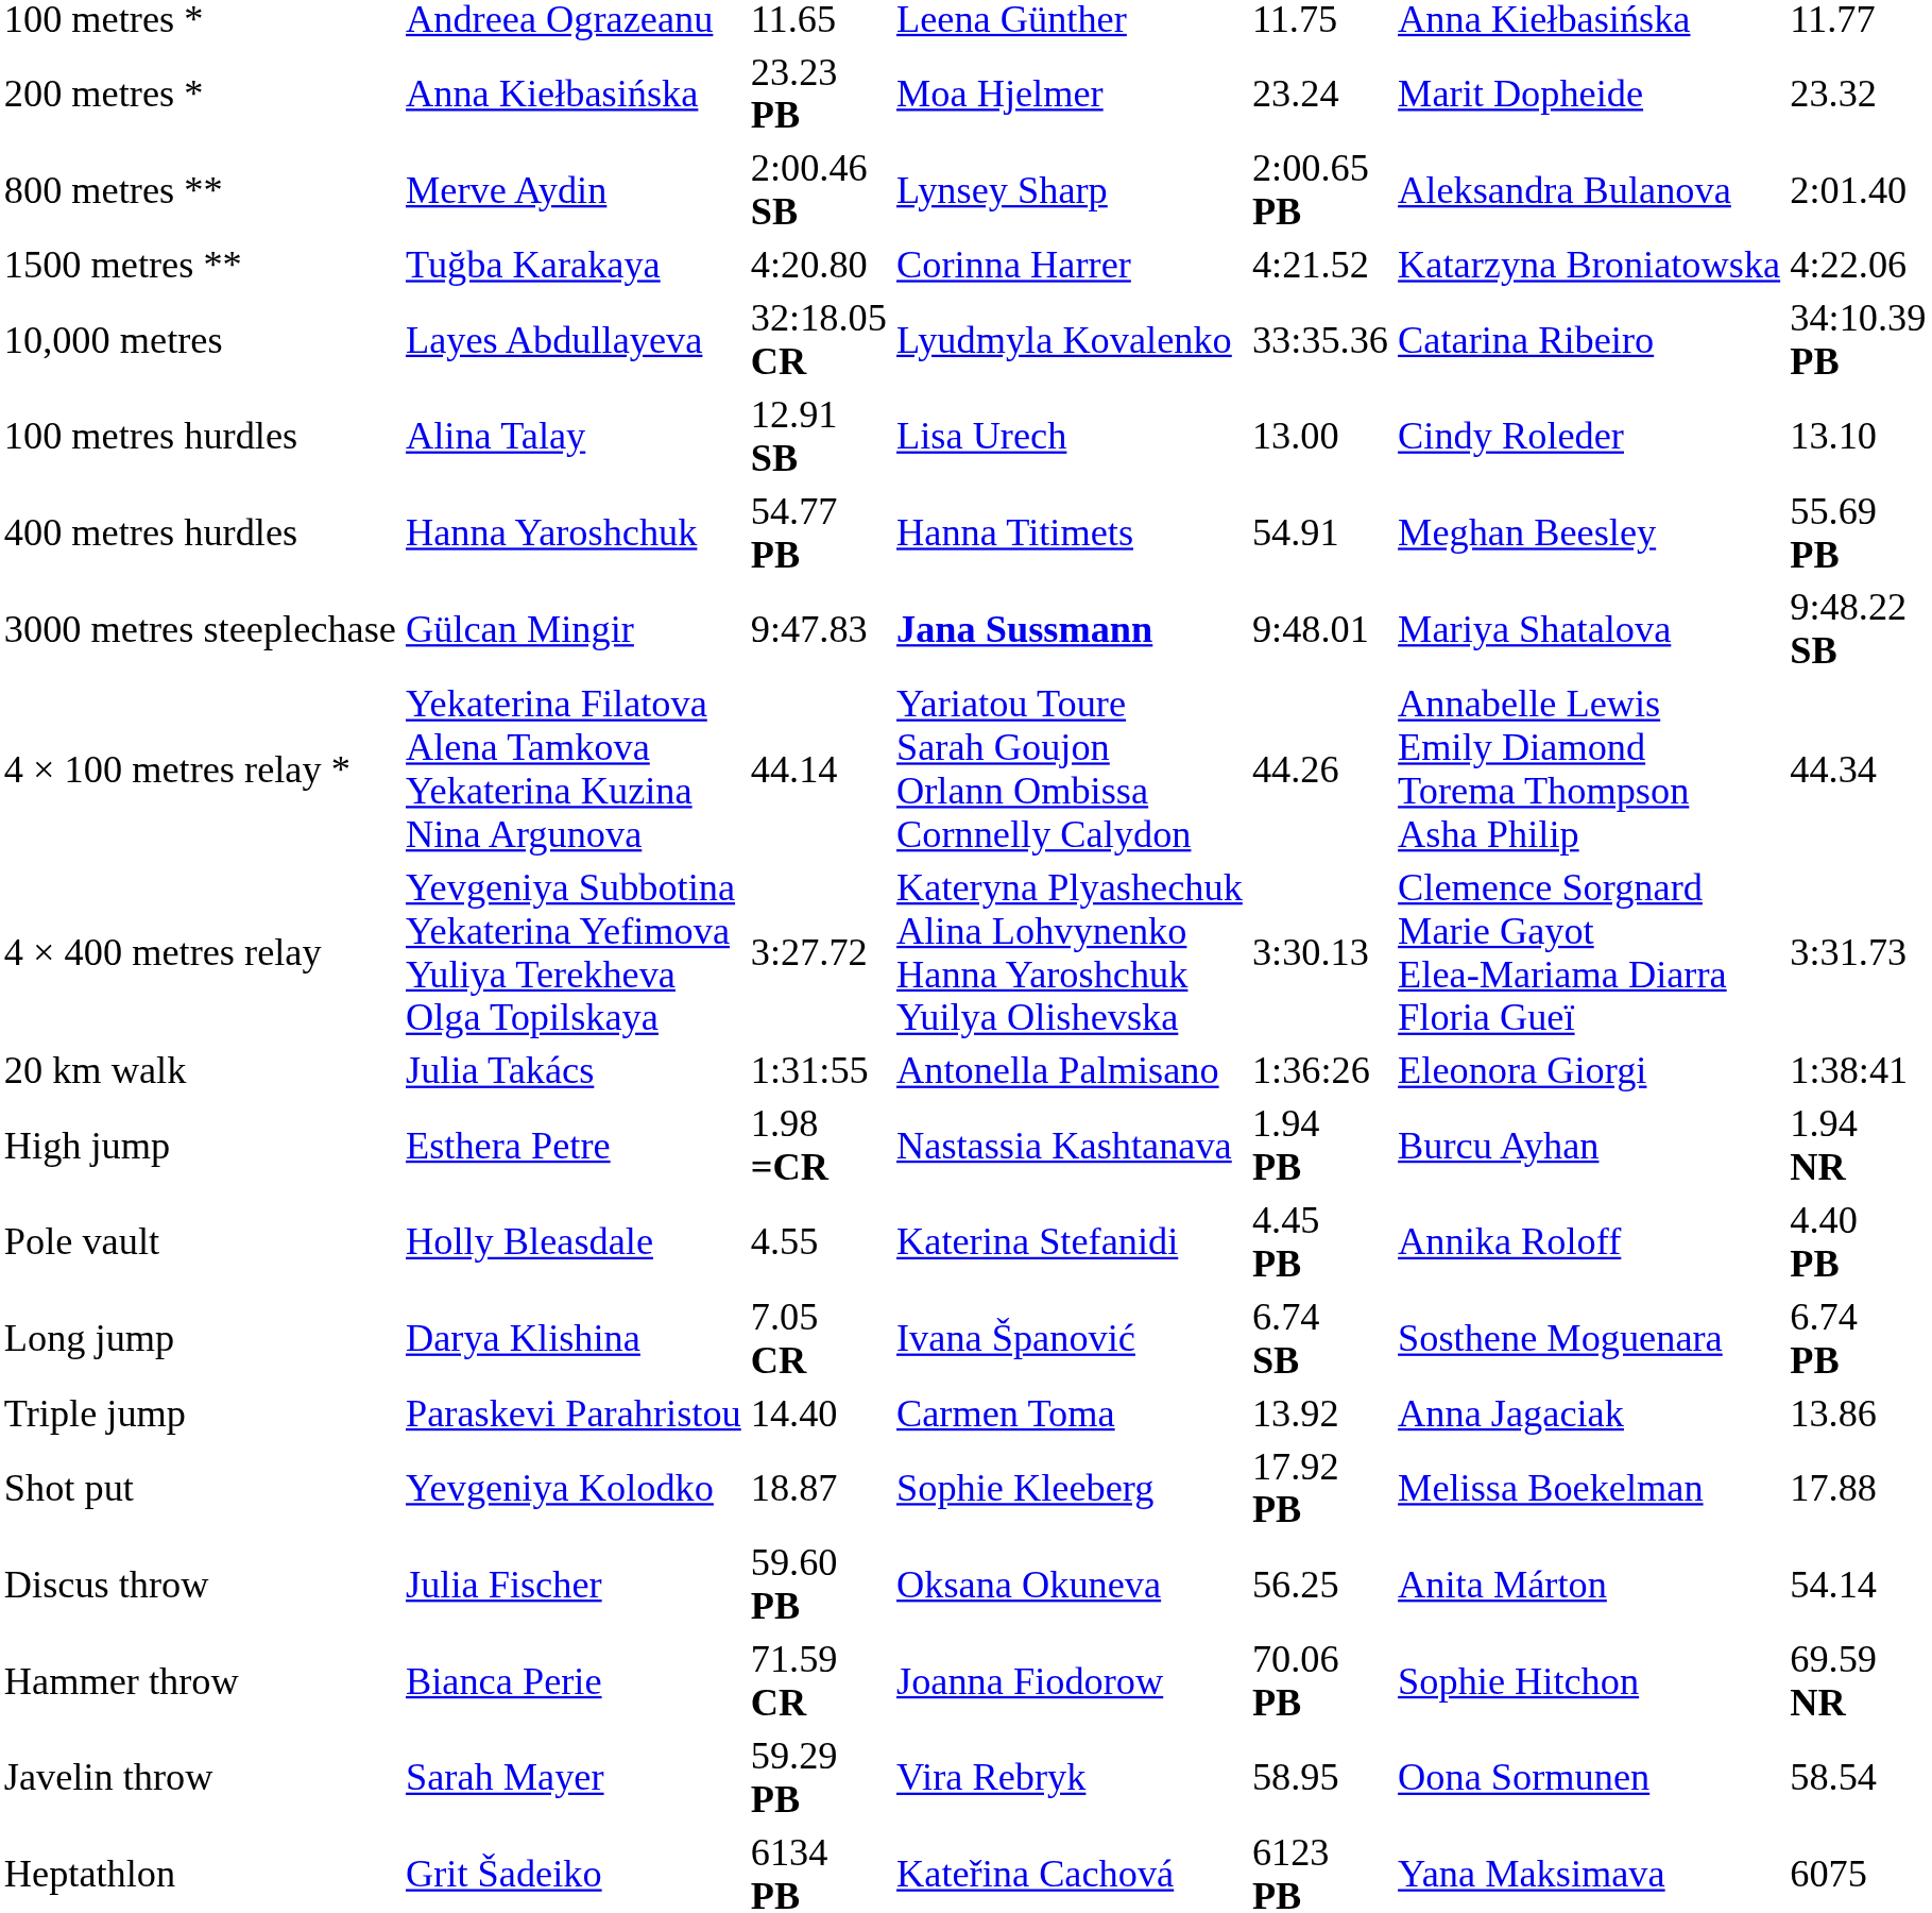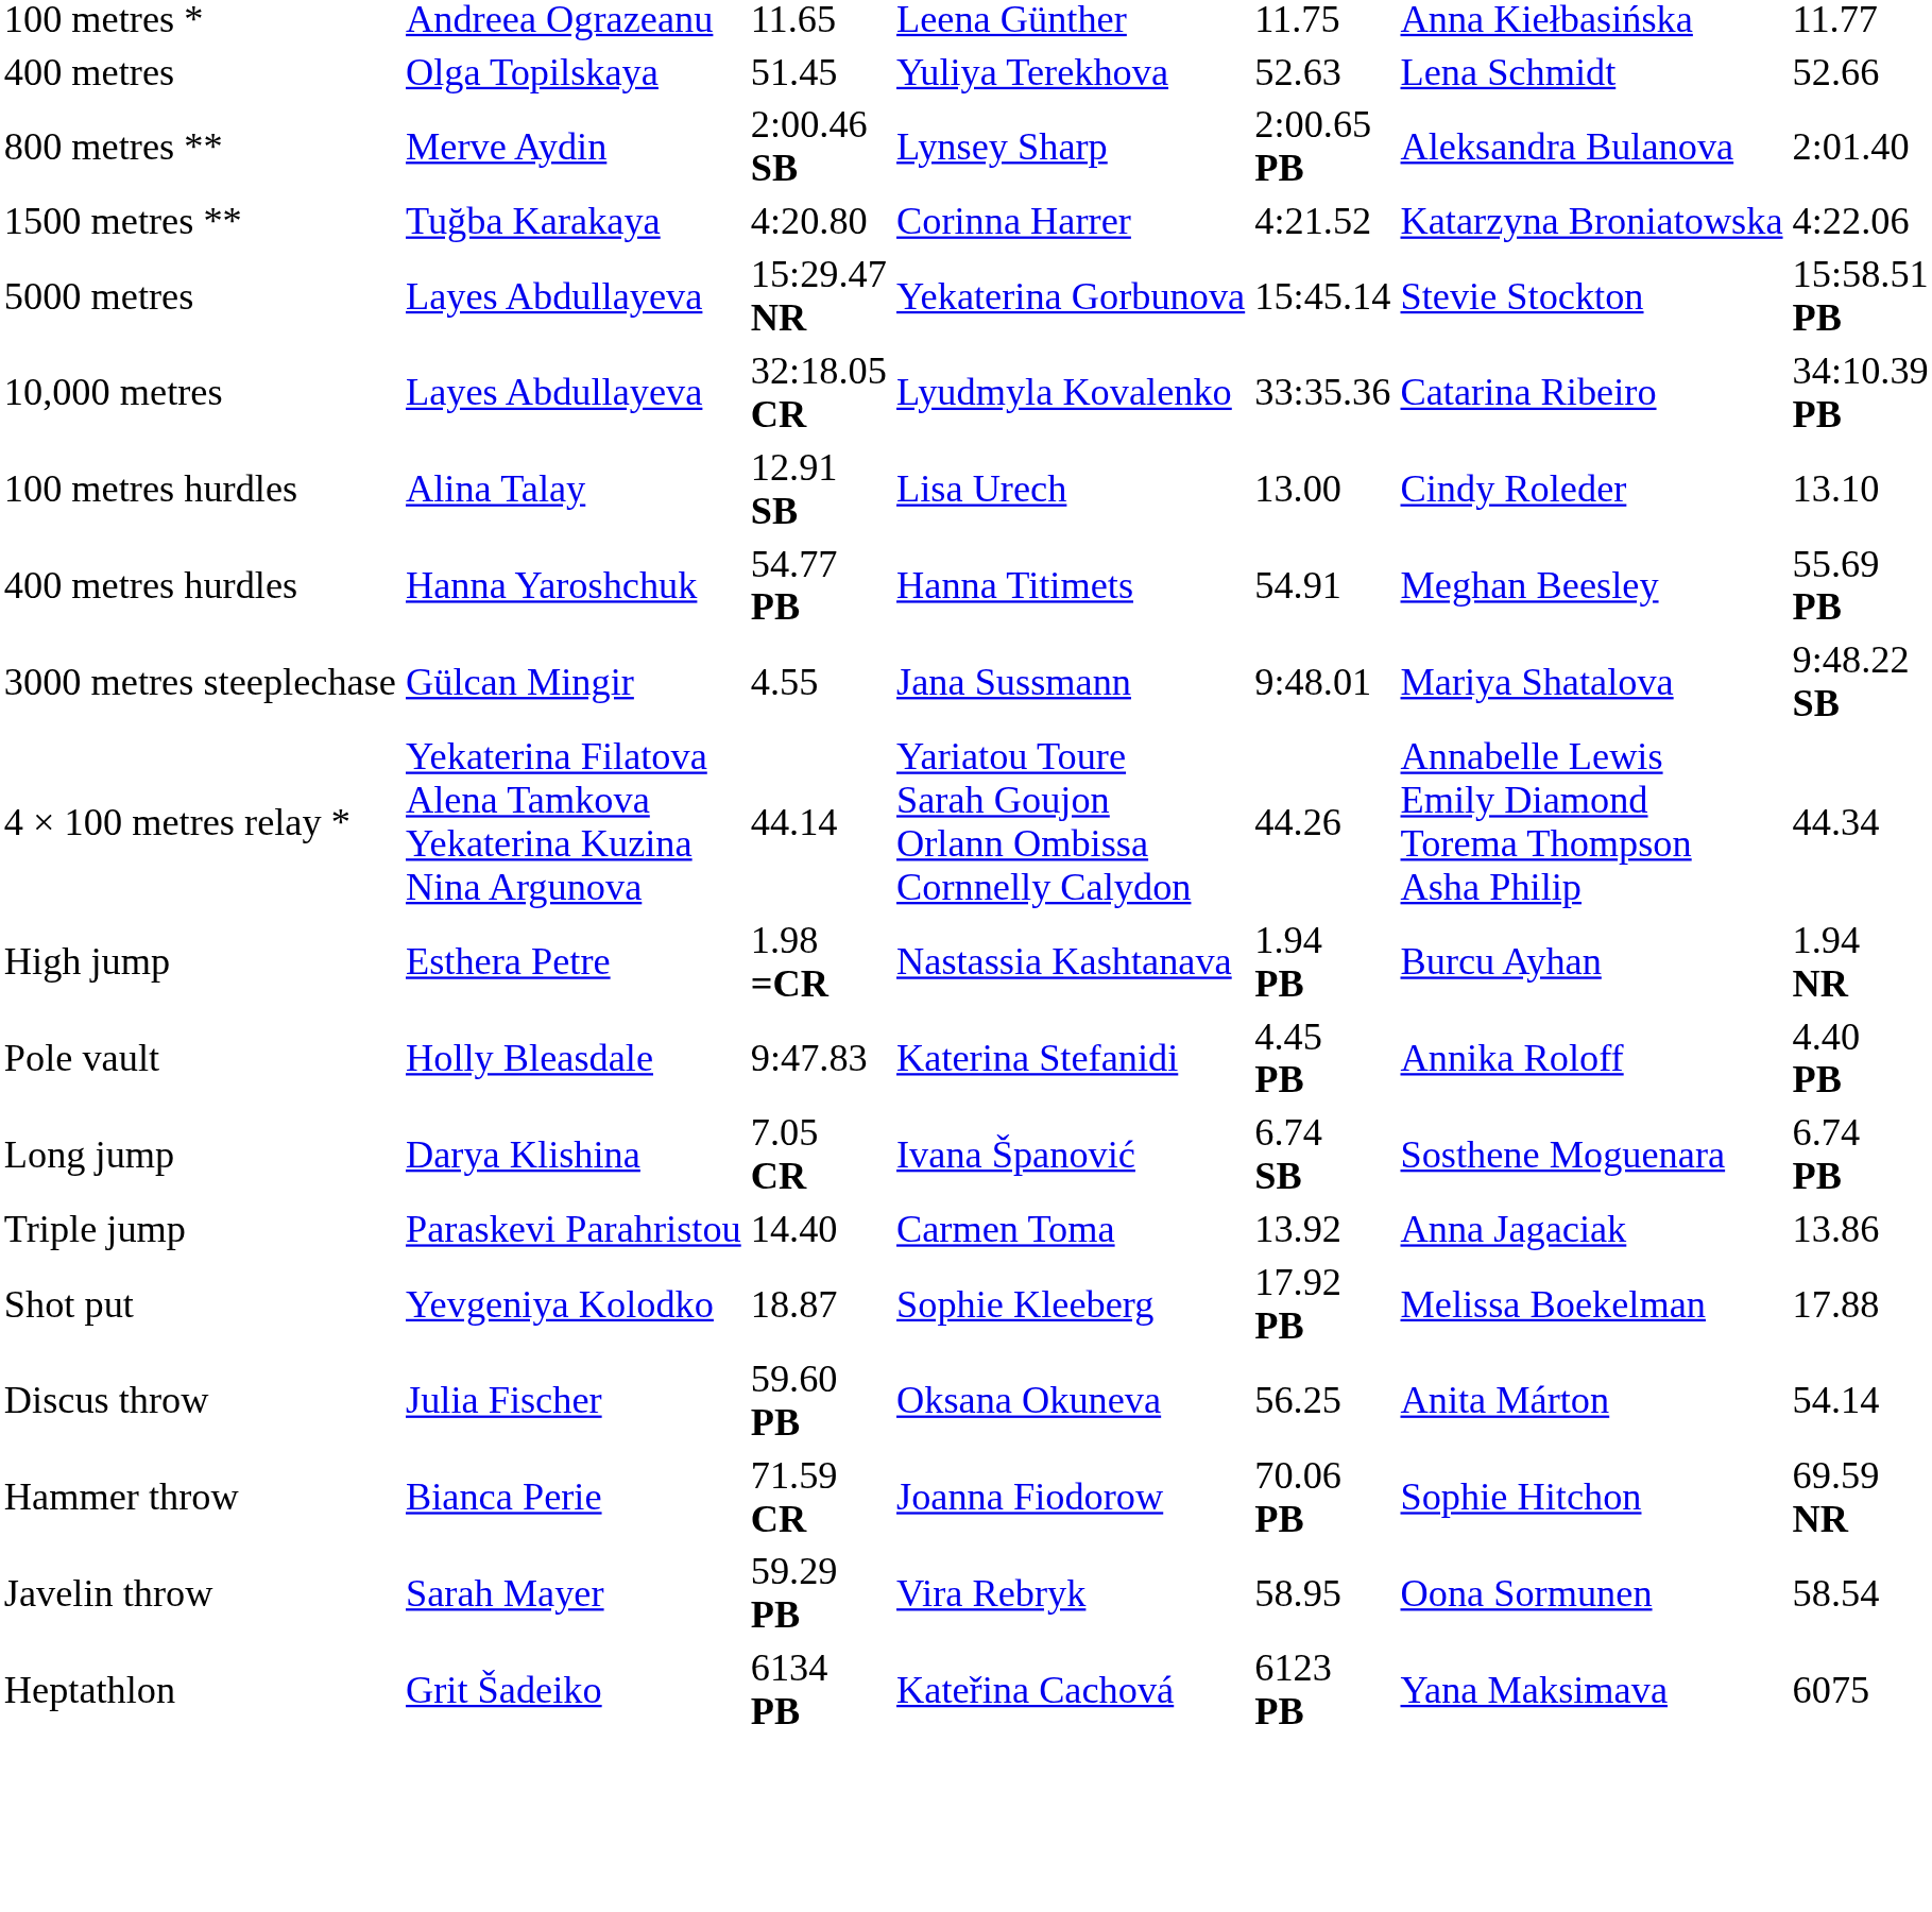- row: 200 metres * | Anna Kiełbasińska | 23.23 PB | Moa Hjelmer | 23.24 | Marit Dopheide | 23.32
+ row: 400 metres | Olga Topilskaya | 51.45 | Yuliya Terekhova | 52.63 | Lena Schmidt | 52.66
+ row: 5000 metres | Layes Abdullayeva | 15:29.47 NR | Yekaterina Gorbunova | 15:45.14 | Stevie Stockton | 15:58.51 PB
3000 metres steeplechase | column 3: 9:47.83 -> 4.55
3000 metres steeplechase | column 4: bold -> normal
- row: 4 × 400 metres relay | Yevgeniya Subbotina Yekaterina Yefimova Yuliya Terekheva Olga Topilskaya | 3:27.72 | Kateryna Plyashechuk Alina Lohvynenko Hanna Yaroshchuk Yuilya Olishevska | 3:30.13 | Clemence Sorgnard Marie Gayot Elea-Mariama Diarra Floria Gueï | 3:31.73
- row: 20 km walk | Julia Takács | 1:31:55 | Antonella Palmisano | 1:36:26 | Eleonora Giorgi | 1:38:41
Pole vault | column 3: 4.55 -> 9:47.83
